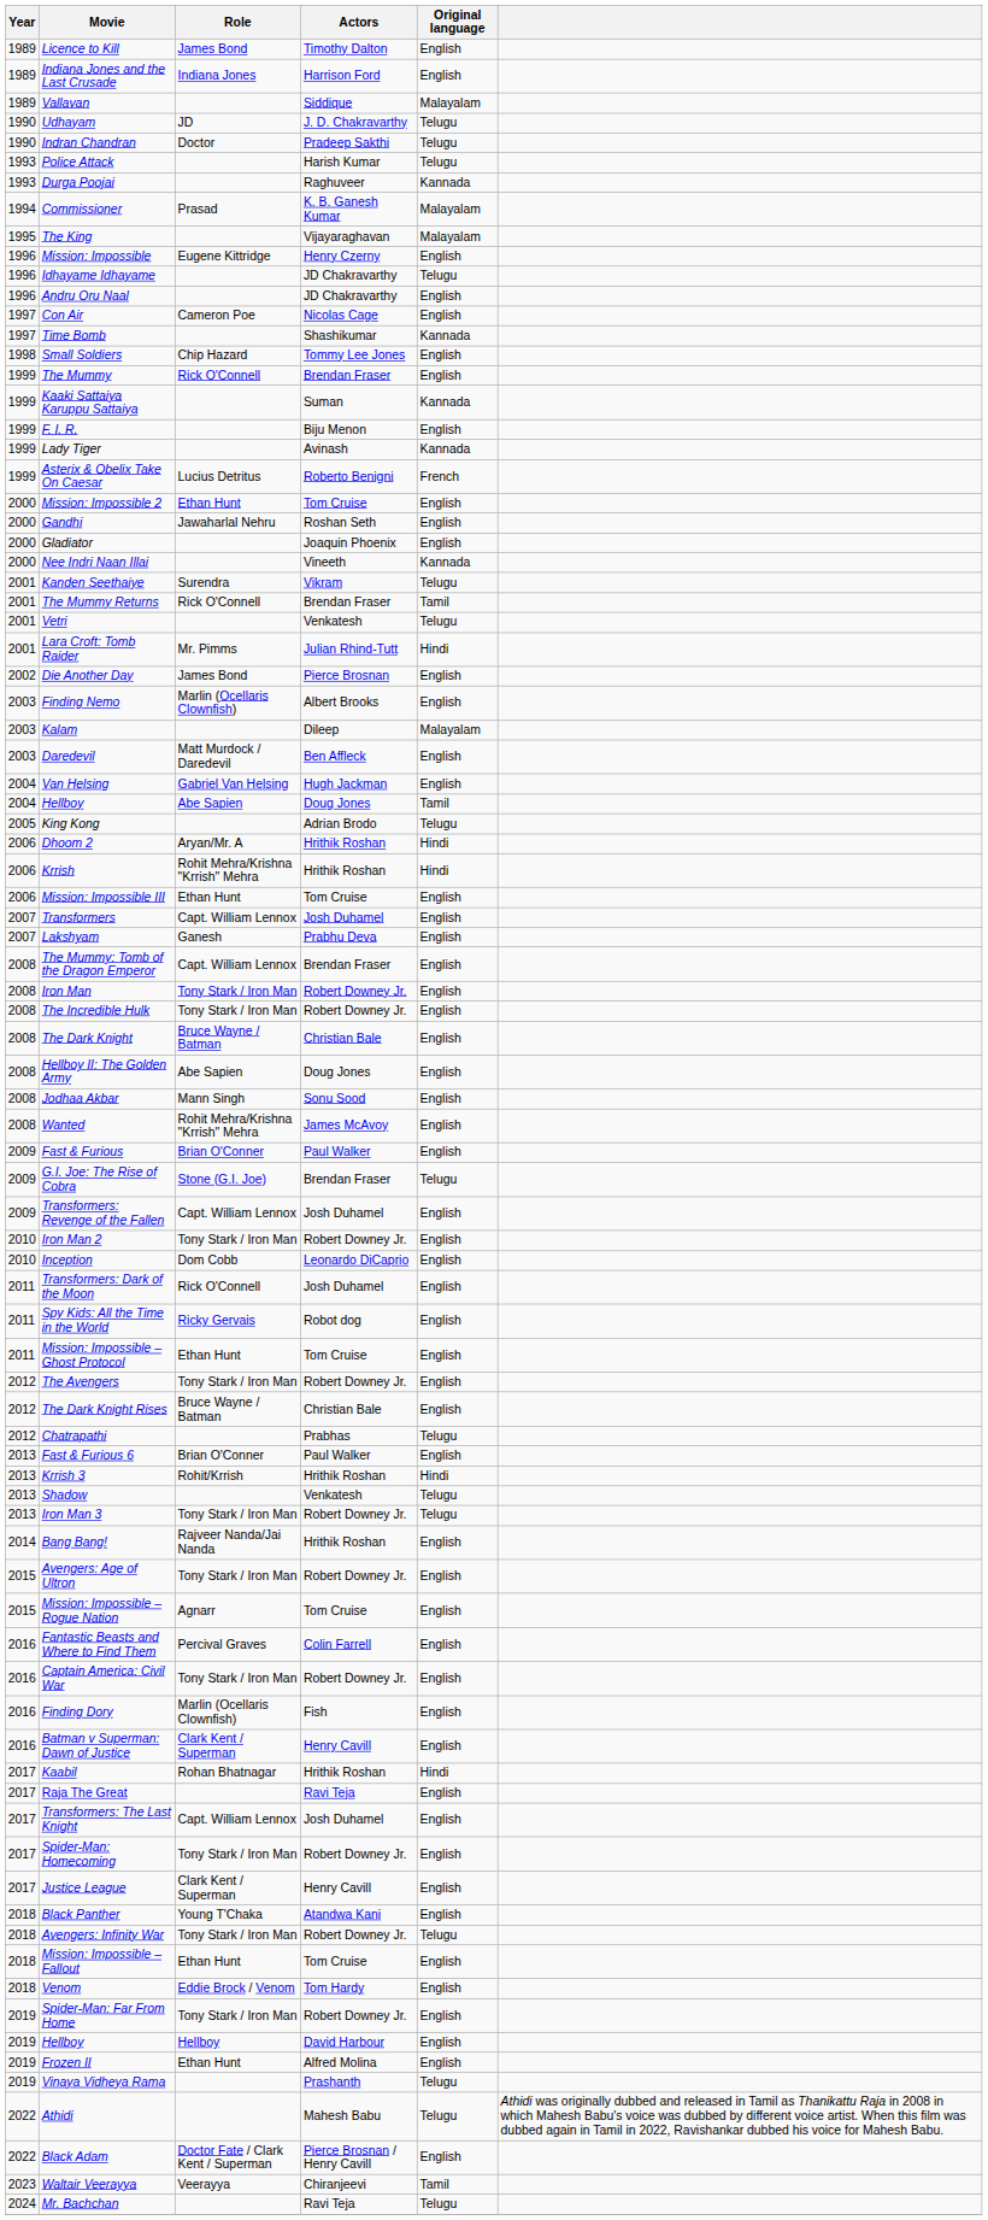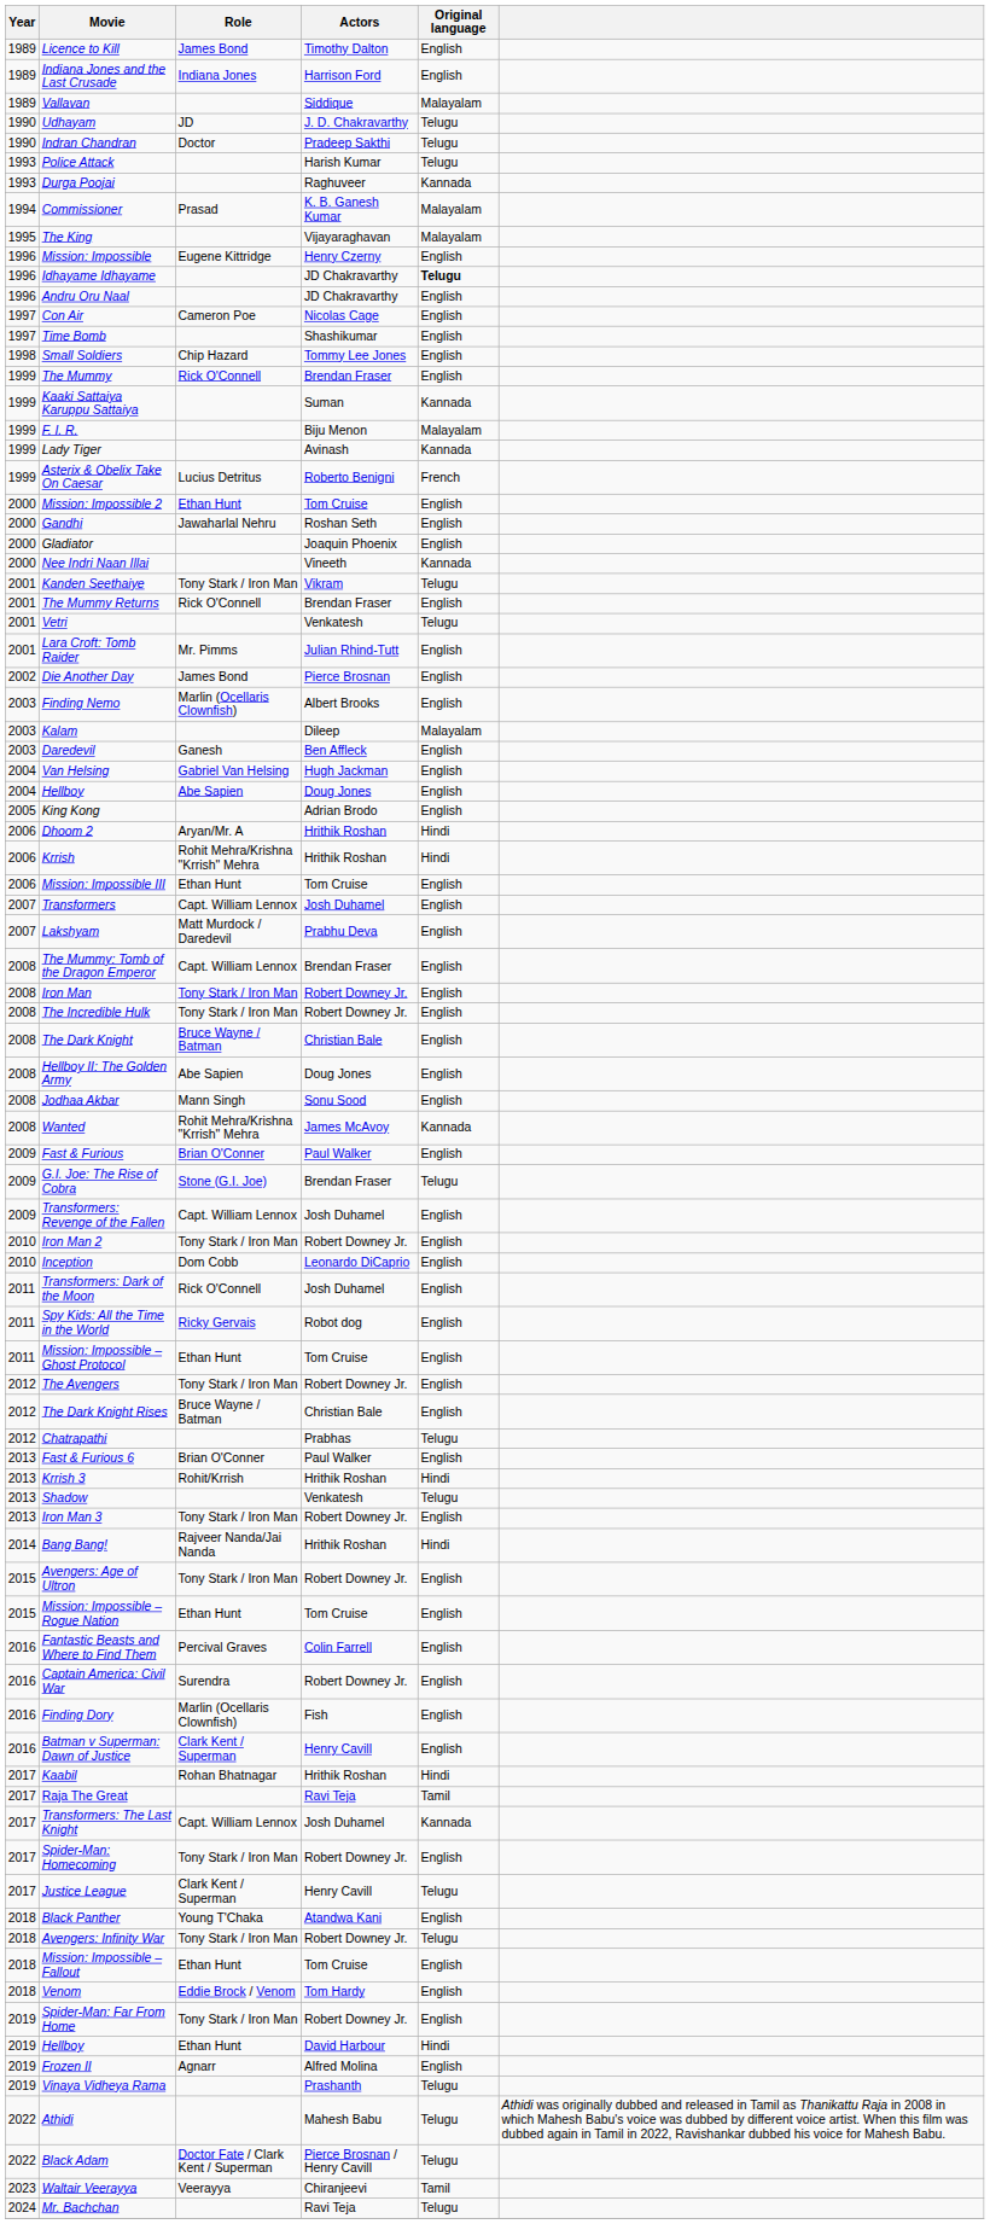Idhayame Idhayame | Original language: normal -> bold
Time Bomb | Original language: Kannada -> English
F. I. R. | Original language: English -> Malayalam
Kanden Seethaiye | Role: Surendra -> Tony Stark / Iron Man
The Mummy Returns | Original language: Tamil -> English
Lara Croft: Tomb Raider | Original language: Hindi -> English
Daredevil | Role: Matt Murdock / Daredevil -> Ganesh
Hellboy / Doug Jones | Original language: Tamil -> English
King Kong | Original language: Telugu -> English
Lakshyam | Role: Ganesh -> Matt Murdock / Daredevil
Wanted | Original language: English -> Kannada
Iron Man 3 | Original language: Telugu -> English
Bang Bang! | Original language: English -> Hindi
Mission: Impossible – Rogue Nation | Role: Agnarr -> Ethan Hunt
Captain America: Civil War | Role: Tony Stark / Iron Man -> Surendra
Raja The Great | Original language: English -> Tamil
Transformers: The Last Knight | Original language: English -> Kannada
Justice League | Original language: English -> Telugu
Hellboy / David Harbour | Role: Hellboy -> Ethan Hunt
Hellboy / David Harbour | Original language: English -> Hindi
Frozen II | Role: Ethan Hunt -> Agnarr
Black Adam | Original language: English -> Telugu
